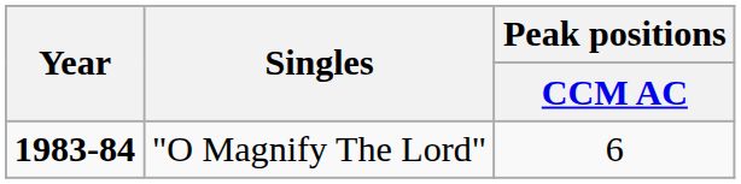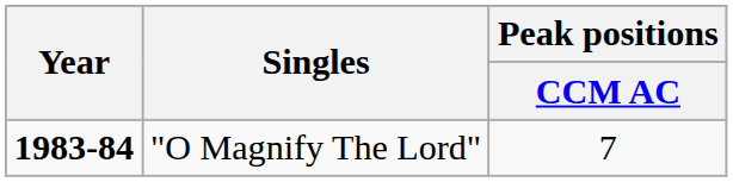"O Magnify The Lord" | Peak positions / CCM AC: 6 -> 7
